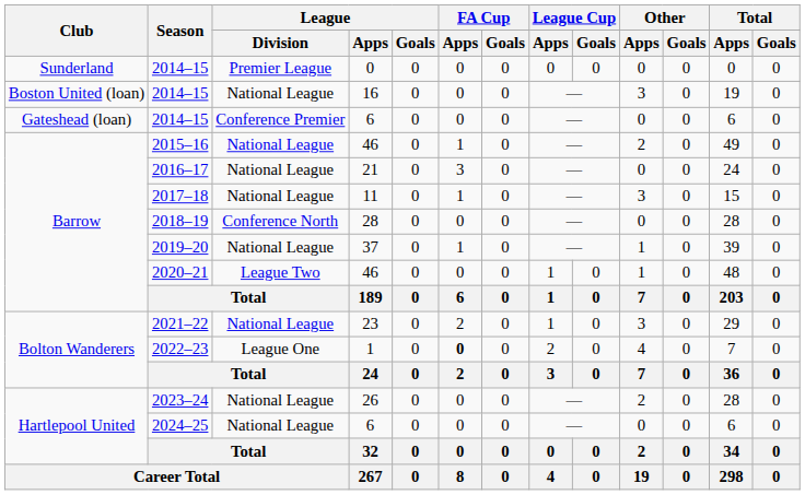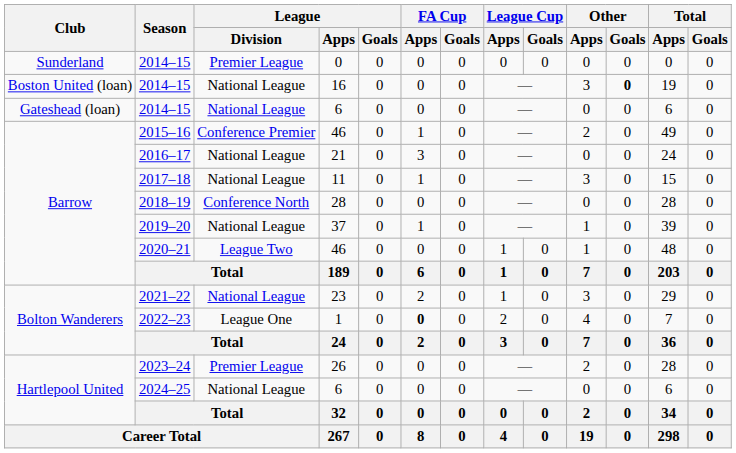2014–15 / 16 | Other / Goals: normal -> bold
2014–15 / 6 | League / Division: Conference Premier -> National League
2015–16 | League / Division: National League -> Conference Premier
2023–24 | League / Division: National League -> Premier League
